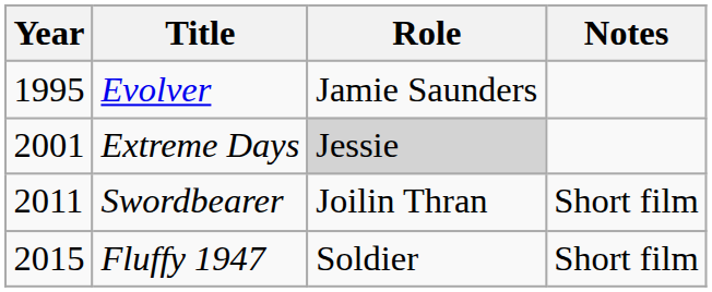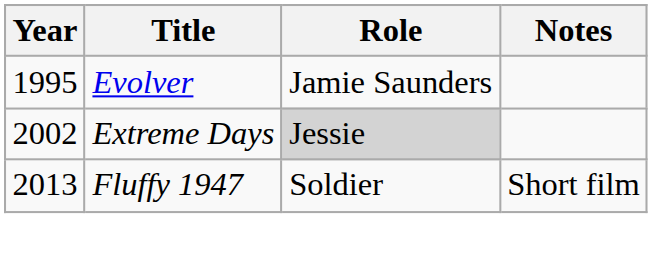Extreme Days | Year: 2001 -> 2002
- row: 2011 | Swordbearer | Joilin Thran | Short film
Fluffy 1947 | Year: 2015 -> 2013
